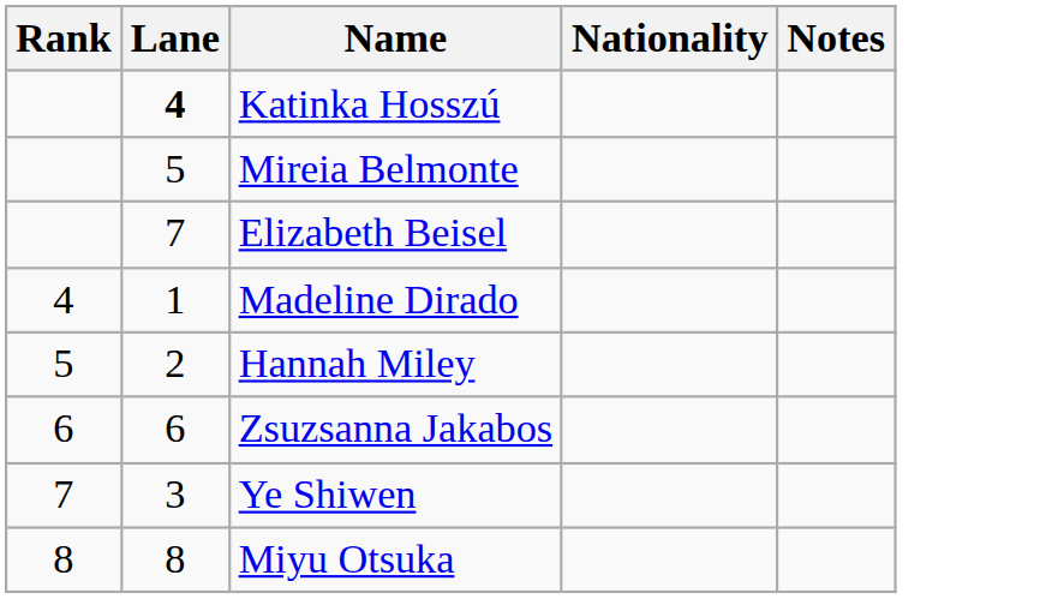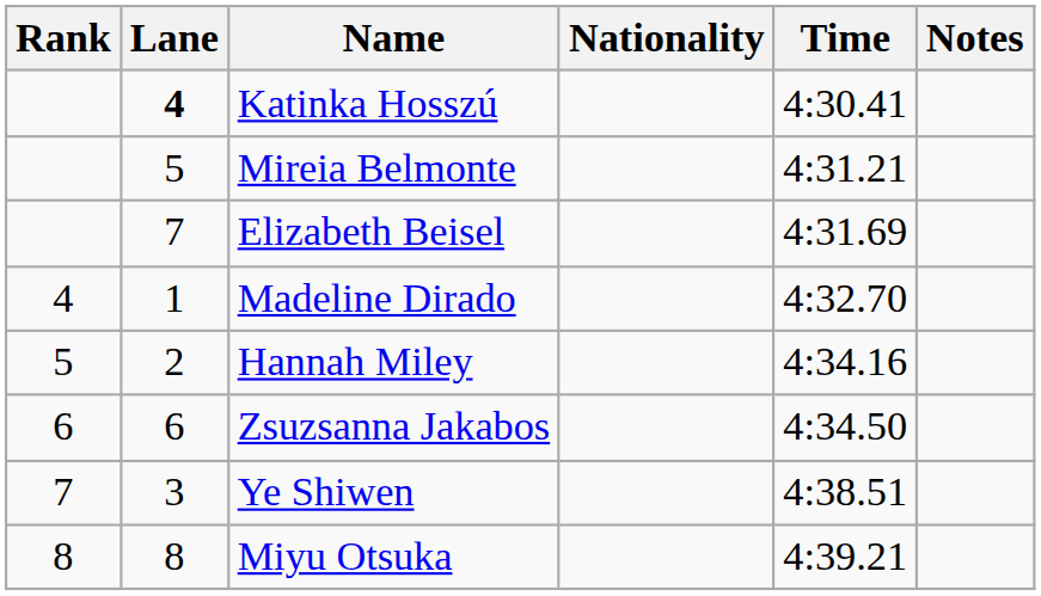+ column: Time | 4:30.41 | 4:31.21 | 4:31.69 | 4:32.70 | 4:34.16 | 4:34.50 | 4:38.51 | 4:39.21
